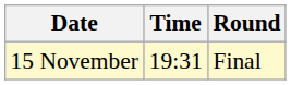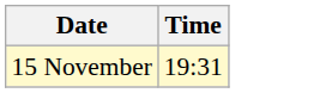- column: Round | Final
